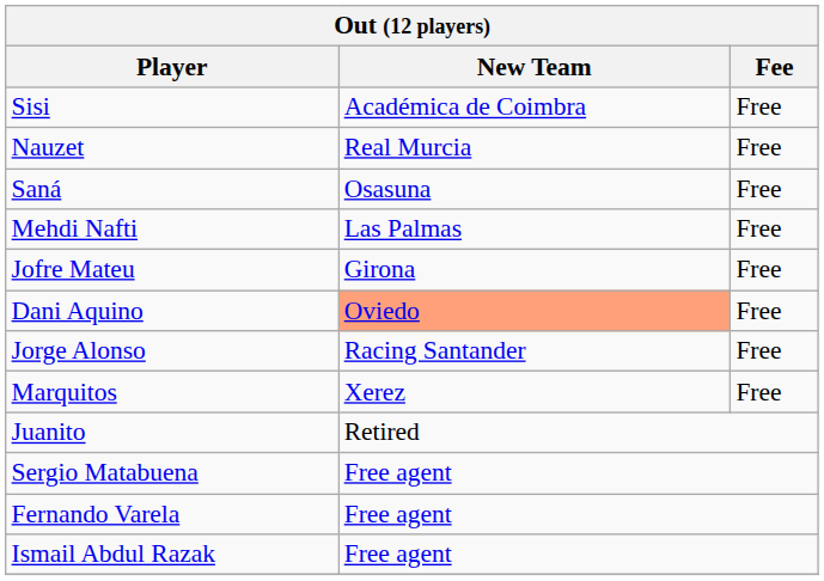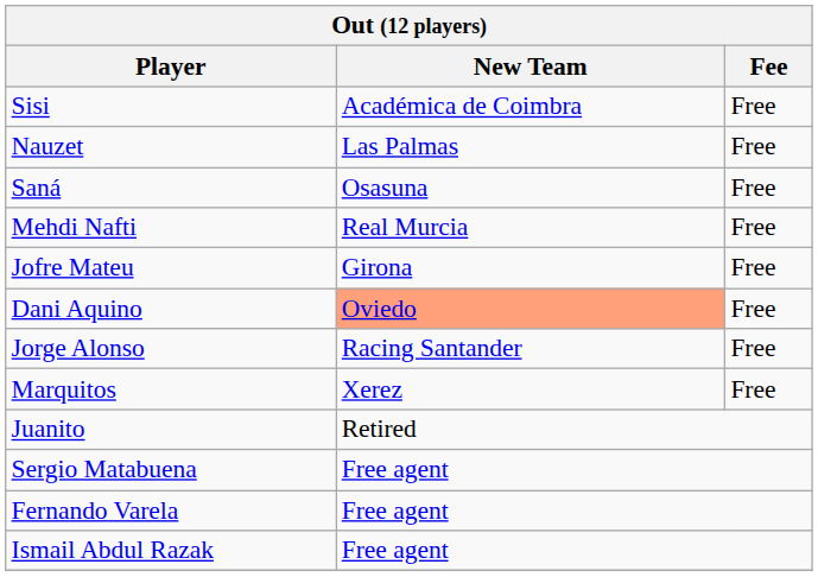Nauzet | New Team: Real Murcia -> Las Palmas
Mehdi Nafti | New Team: Las Palmas -> Real Murcia
